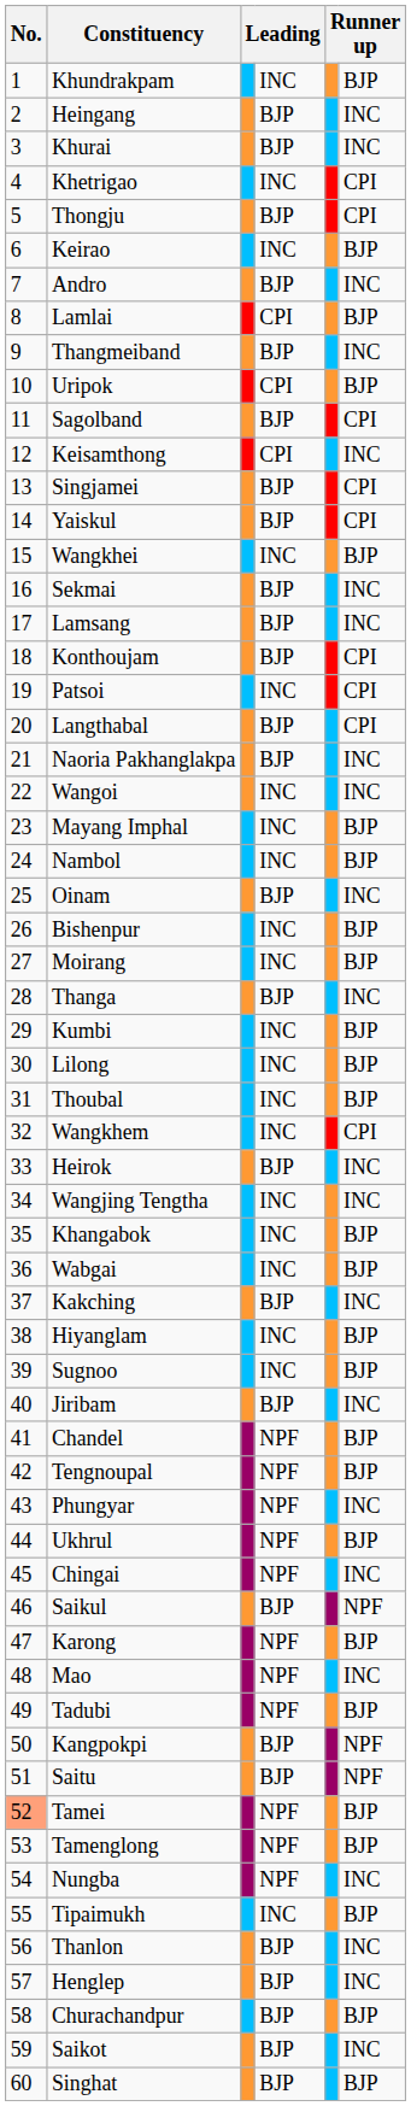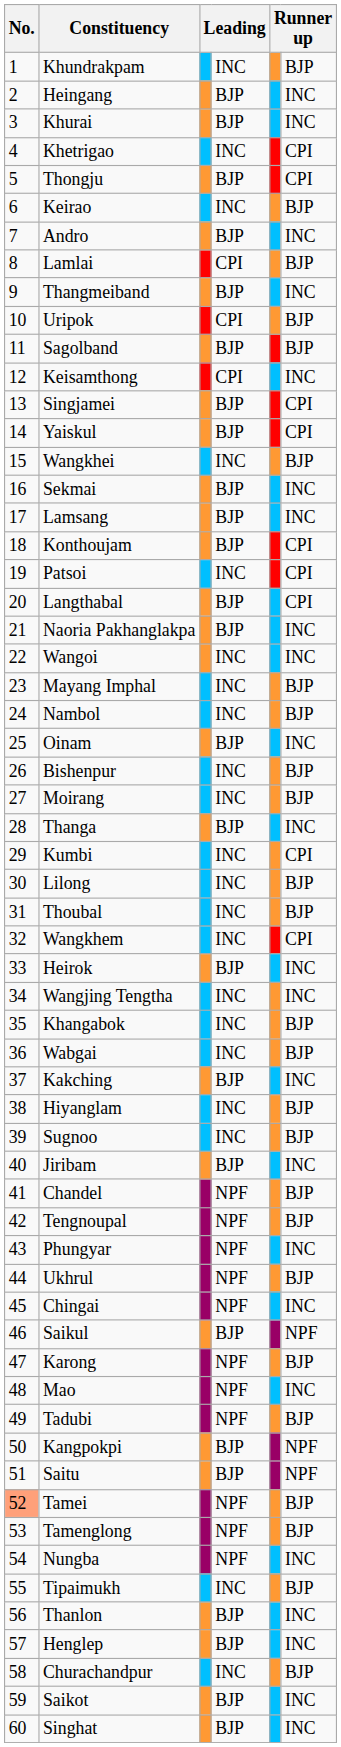Sagolband | column 6: CPI -> BJP
Kumbi | column 6: BJP -> CPI
Churachandpur | column 4: BJP -> INC
Singhat | column 6: BJP -> INC
